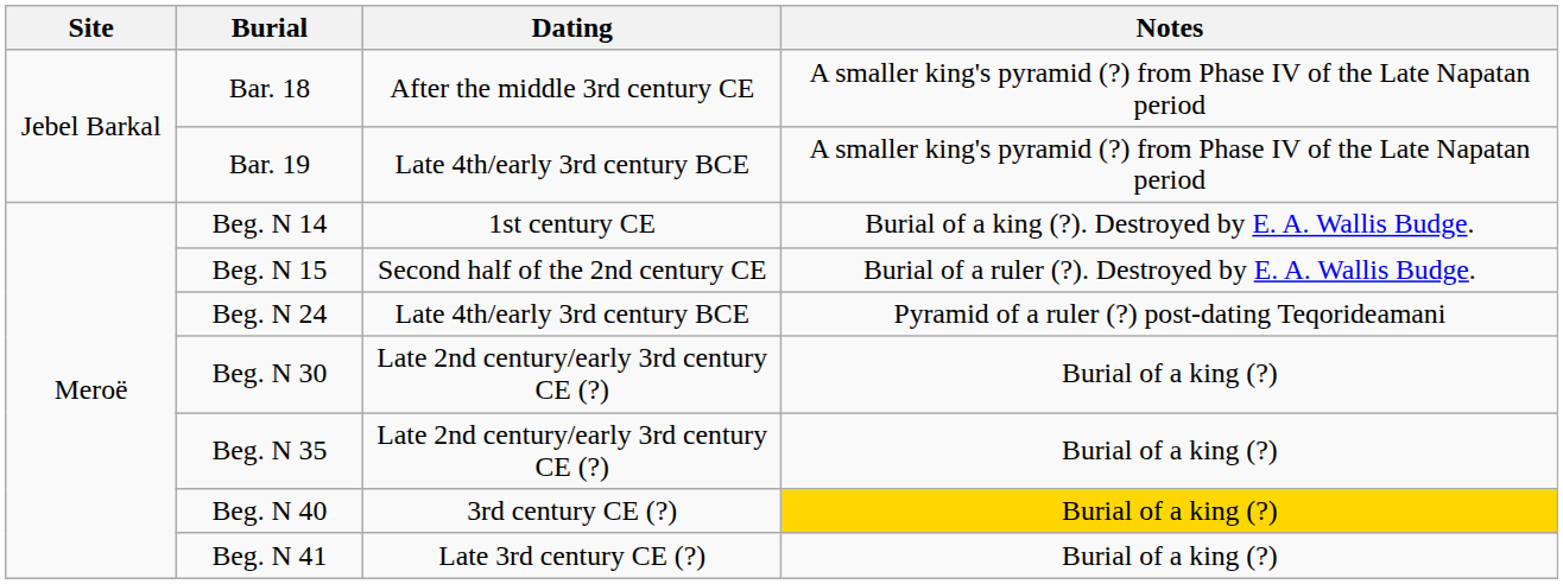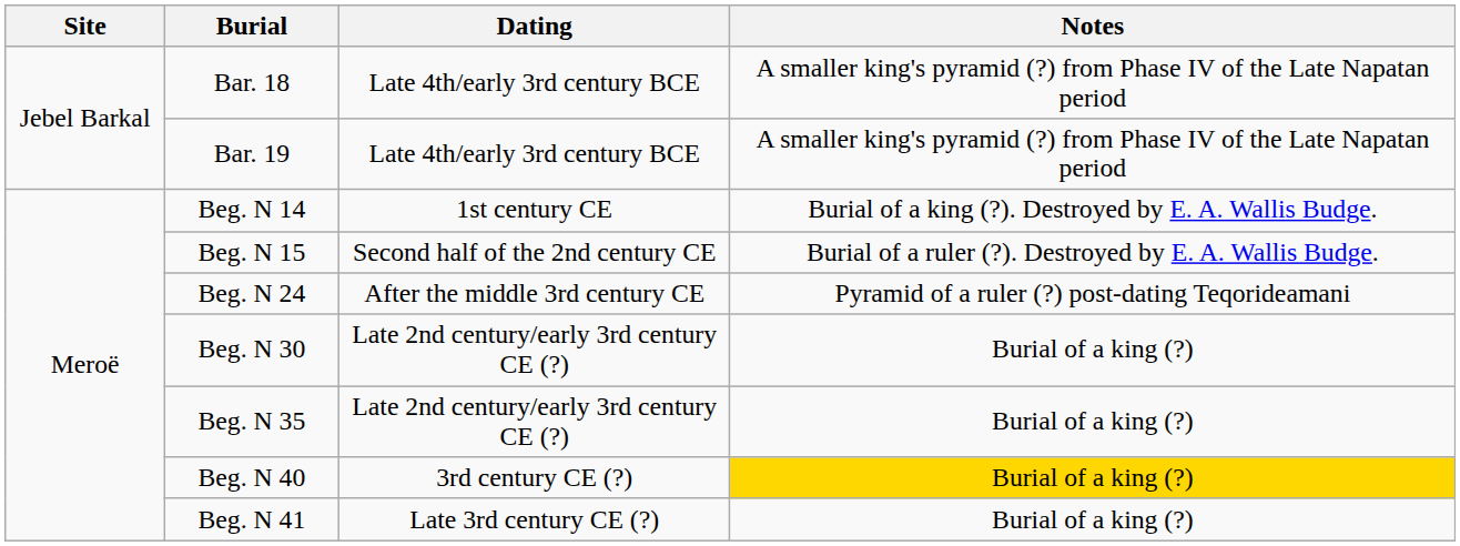Bar. 18 | Dating: After the middle 3rd century CE -> Late 4th/early 3rd century BCE
Beg. N 24 | Dating: Late 4th/early 3rd century BCE -> After the middle 3rd century CE
